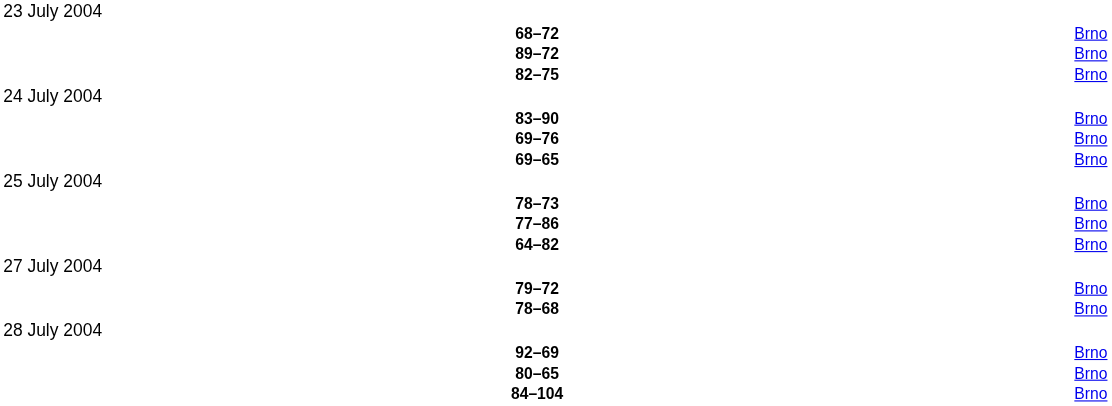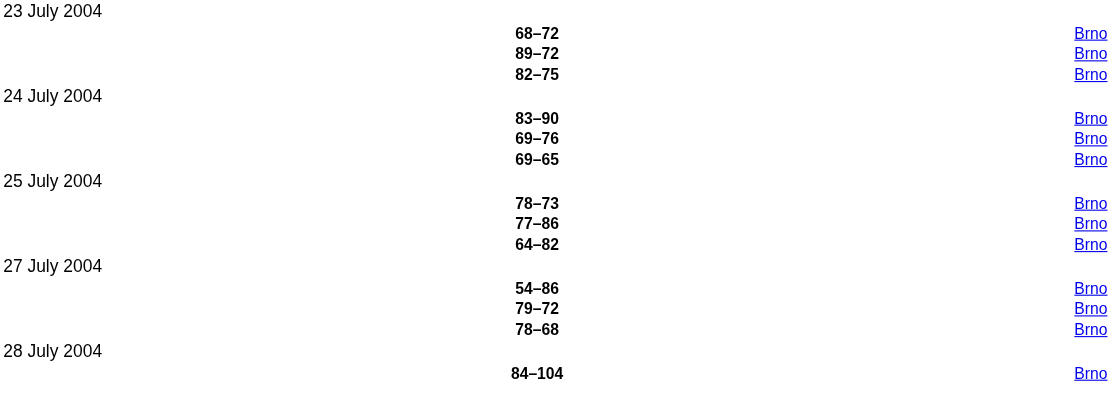+ row: 54–86 | Brno
- row: 92–69 | Brno
- row: 80–65 | Brno
